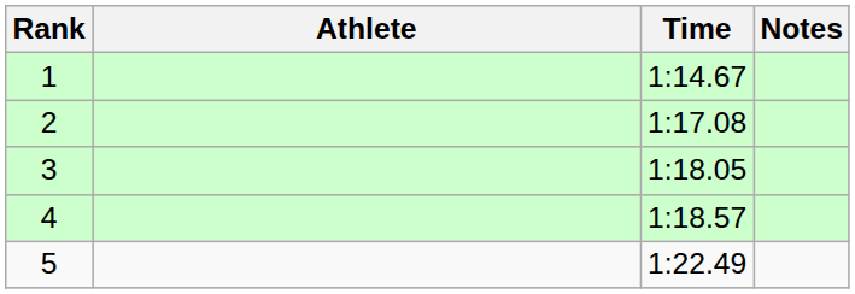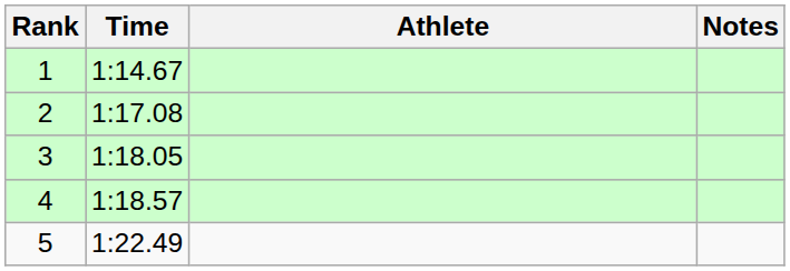columns swapped: Athlete <-> Time
